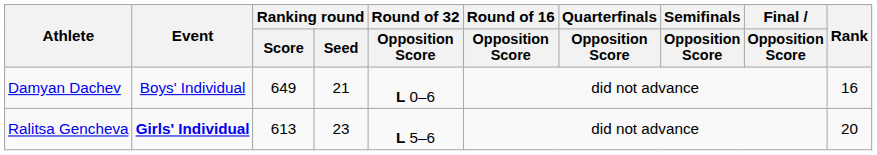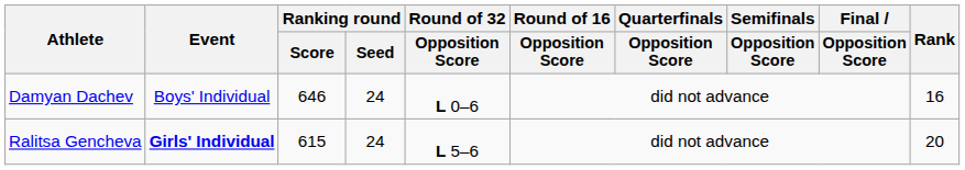Damyan Dachev | Ranking round / Score: 649 -> 646
Damyan Dachev | Ranking round / Seed: 21 -> 24
Ralitsa Gencheva | Ranking round / Score: 613 -> 615
Ralitsa Gencheva | Ranking round / Seed: 23 -> 24
